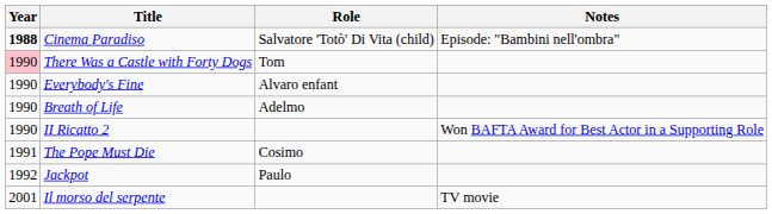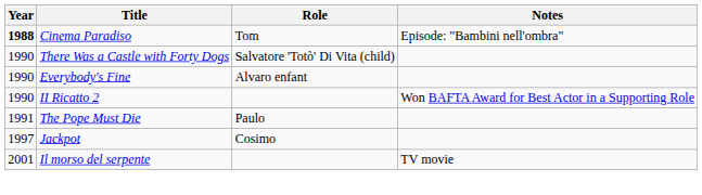Cinema Paradiso | Role: Salvatore 'Totò' Di Vita (child) -> Tom
There Was a Castle with Forty Dogs | Year: pink background -> no background
There Was a Castle with Forty Dogs | Role: Tom -> Salvatore 'Totò' Di Vita (child)
- row: 1990 | Breath of Life | Adelmo
The Pope Must Die | Role: Cosimo -> Paulo
Jackpot | Year: 1992 -> 1997
Jackpot | Role: Paulo -> Cosimo
